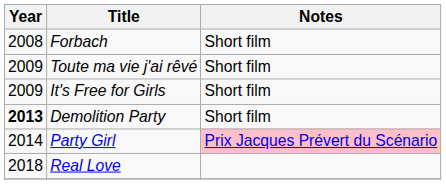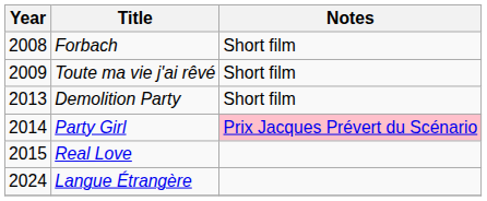- row: 2009 | It's Free for Girls | Short film
Demolition Party | Year: bold -> normal
Real Love | Year: 2018 -> 2015
+ row: 2024 | Langue Étrangère
